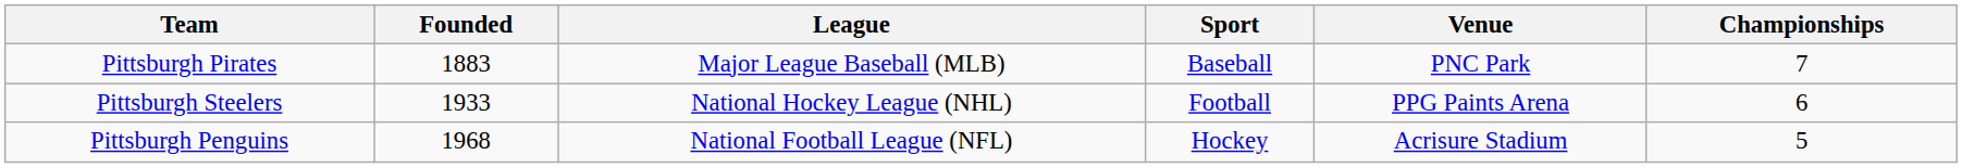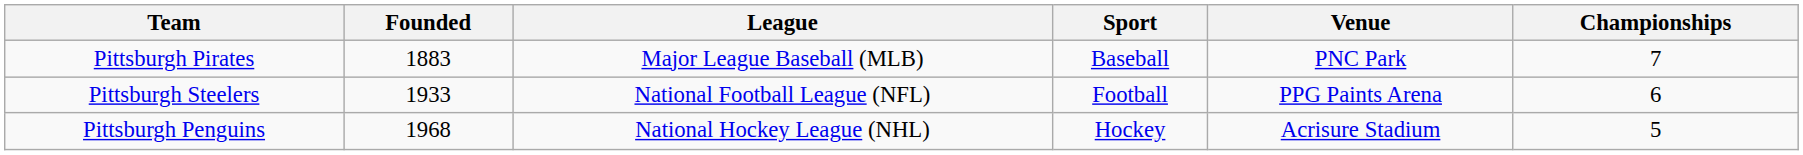Pittsburgh Steelers | League: National Hockey League (NHL) -> National Football League (NFL)
Pittsburgh Penguins | League: National Football League (NFL) -> National Hockey League (NHL)
